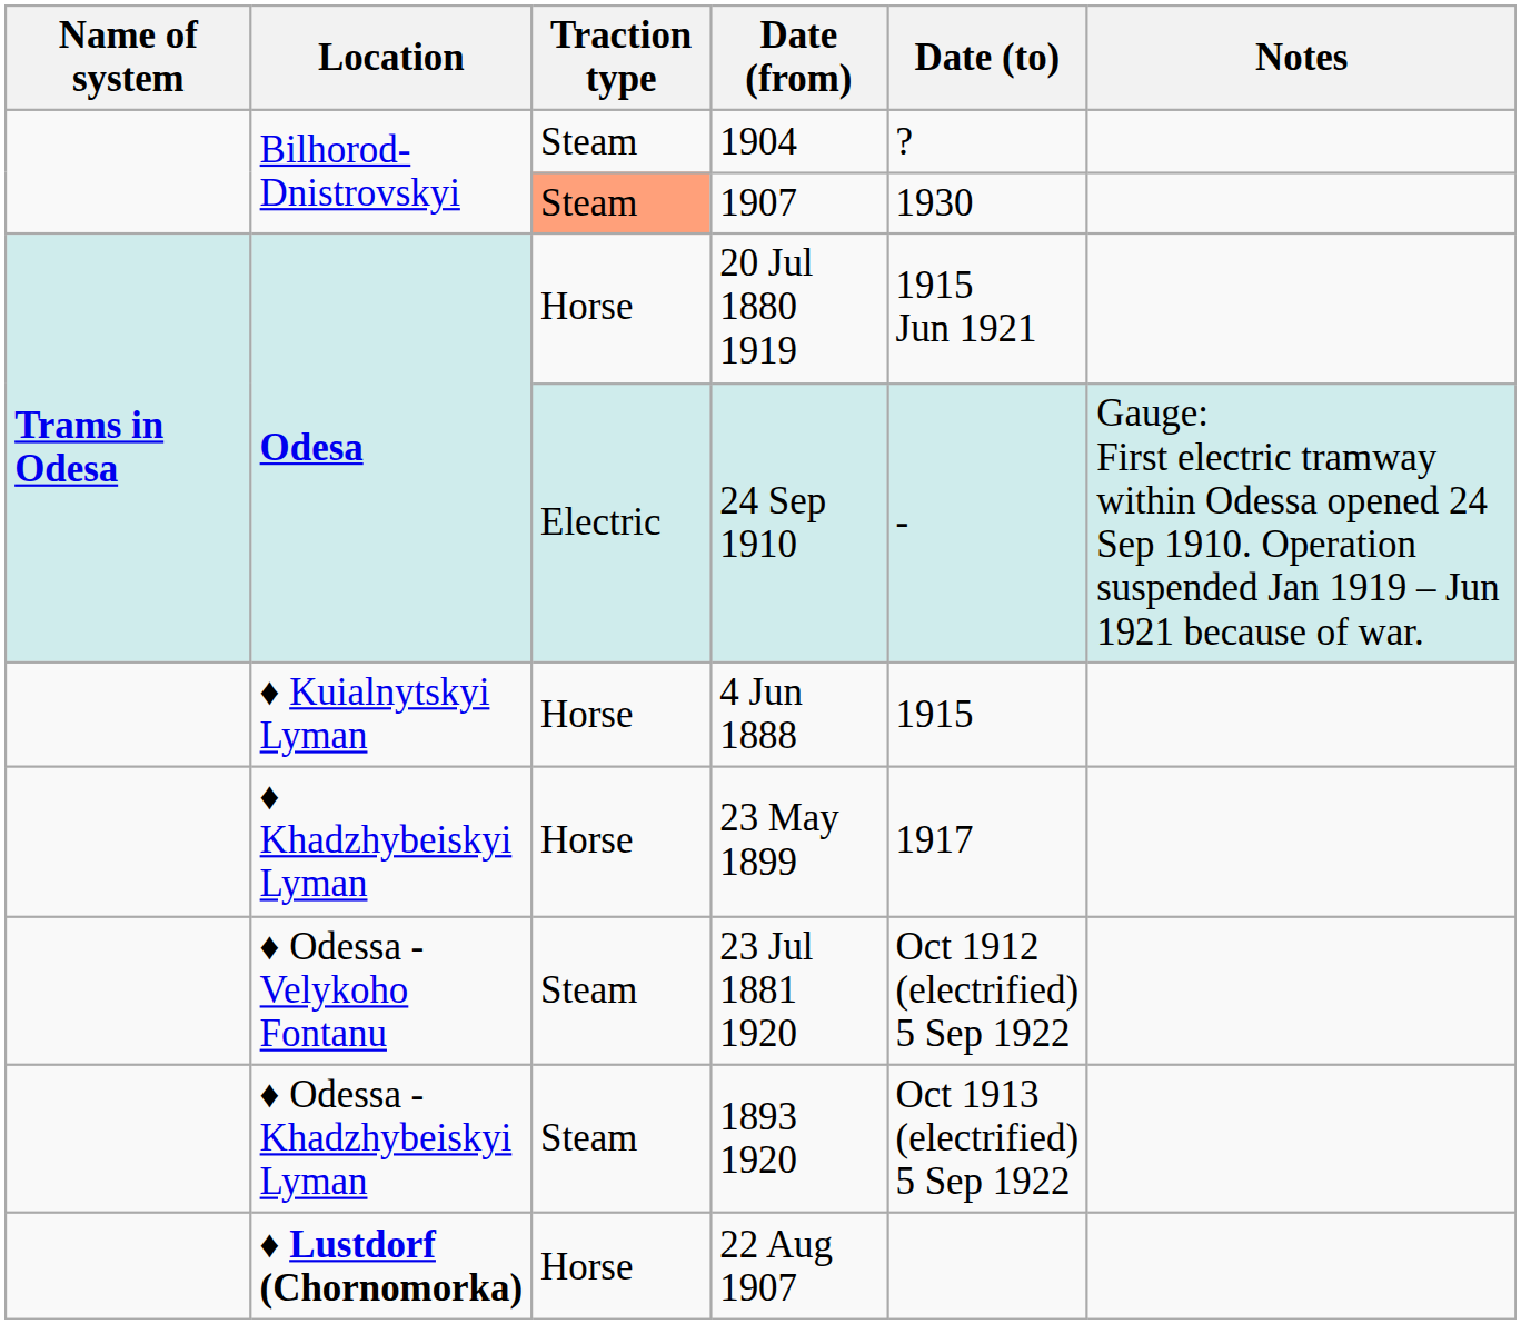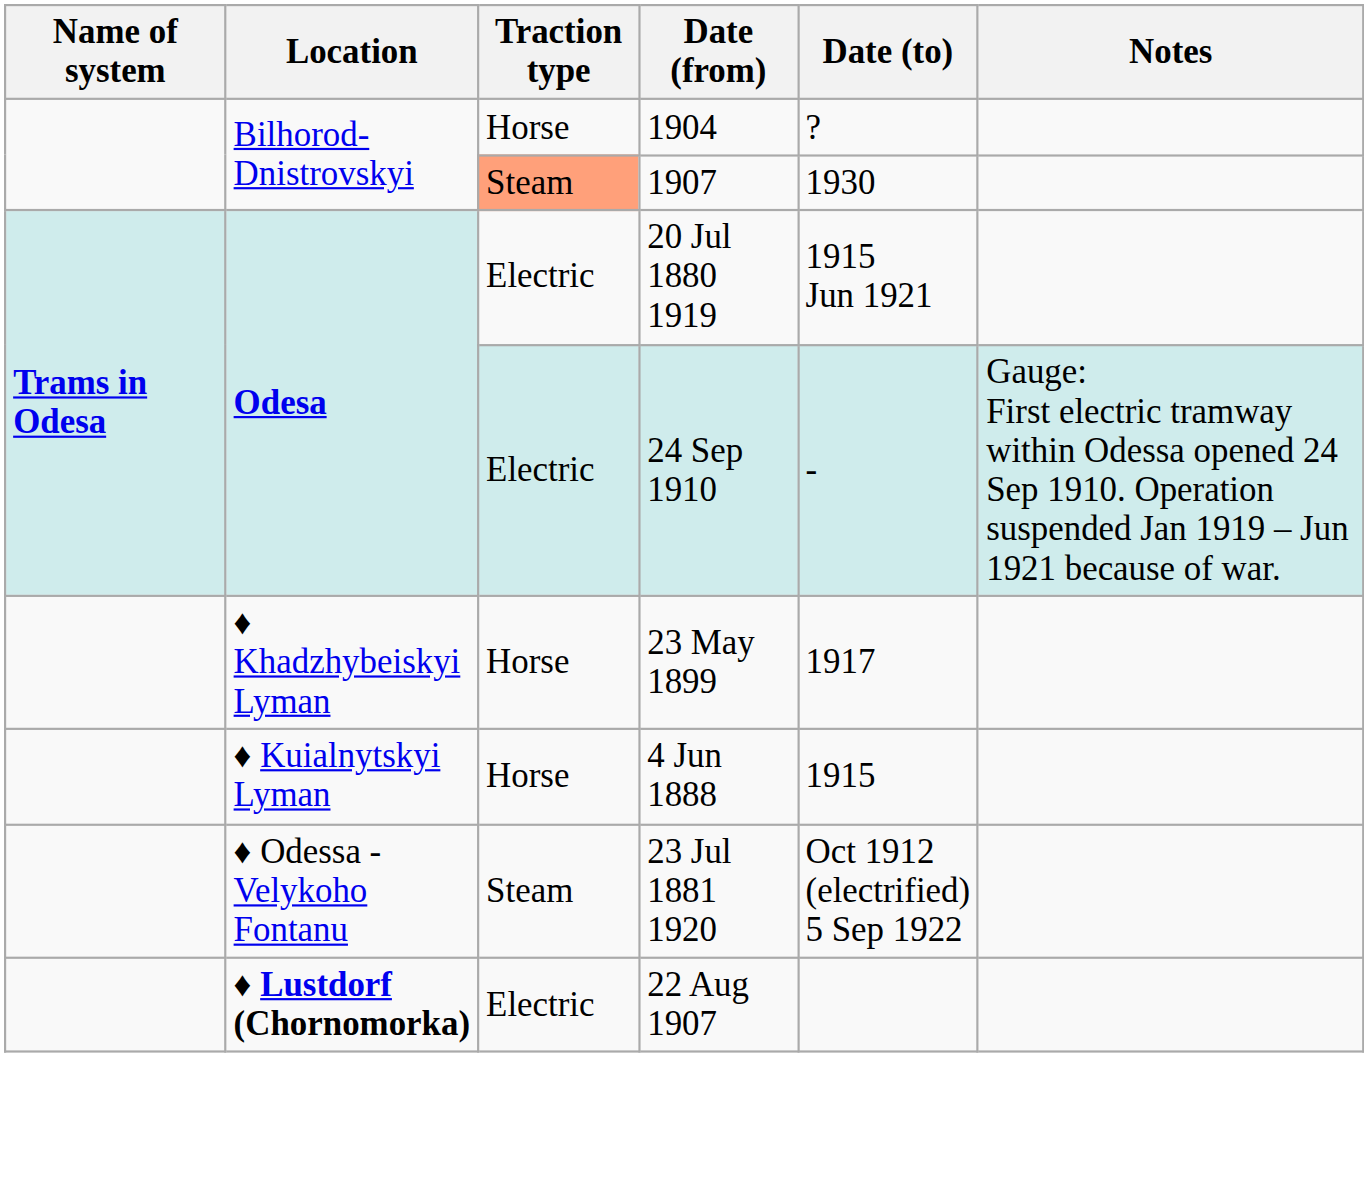1904 | Traction type: Steam -> Horse
20 Jul 1880 1919 | Traction type: Horse -> Electric
rows swapped: 23 May 1899 <-> 4 Jun 1888
- row: ♦ Odessa - Khadzhybeiskyi Lyman | Steam | 1893 1920 | Oct 1913 (electrified) 5 Sep 1922
22 Aug 1907 | Traction type: Horse -> Electric
